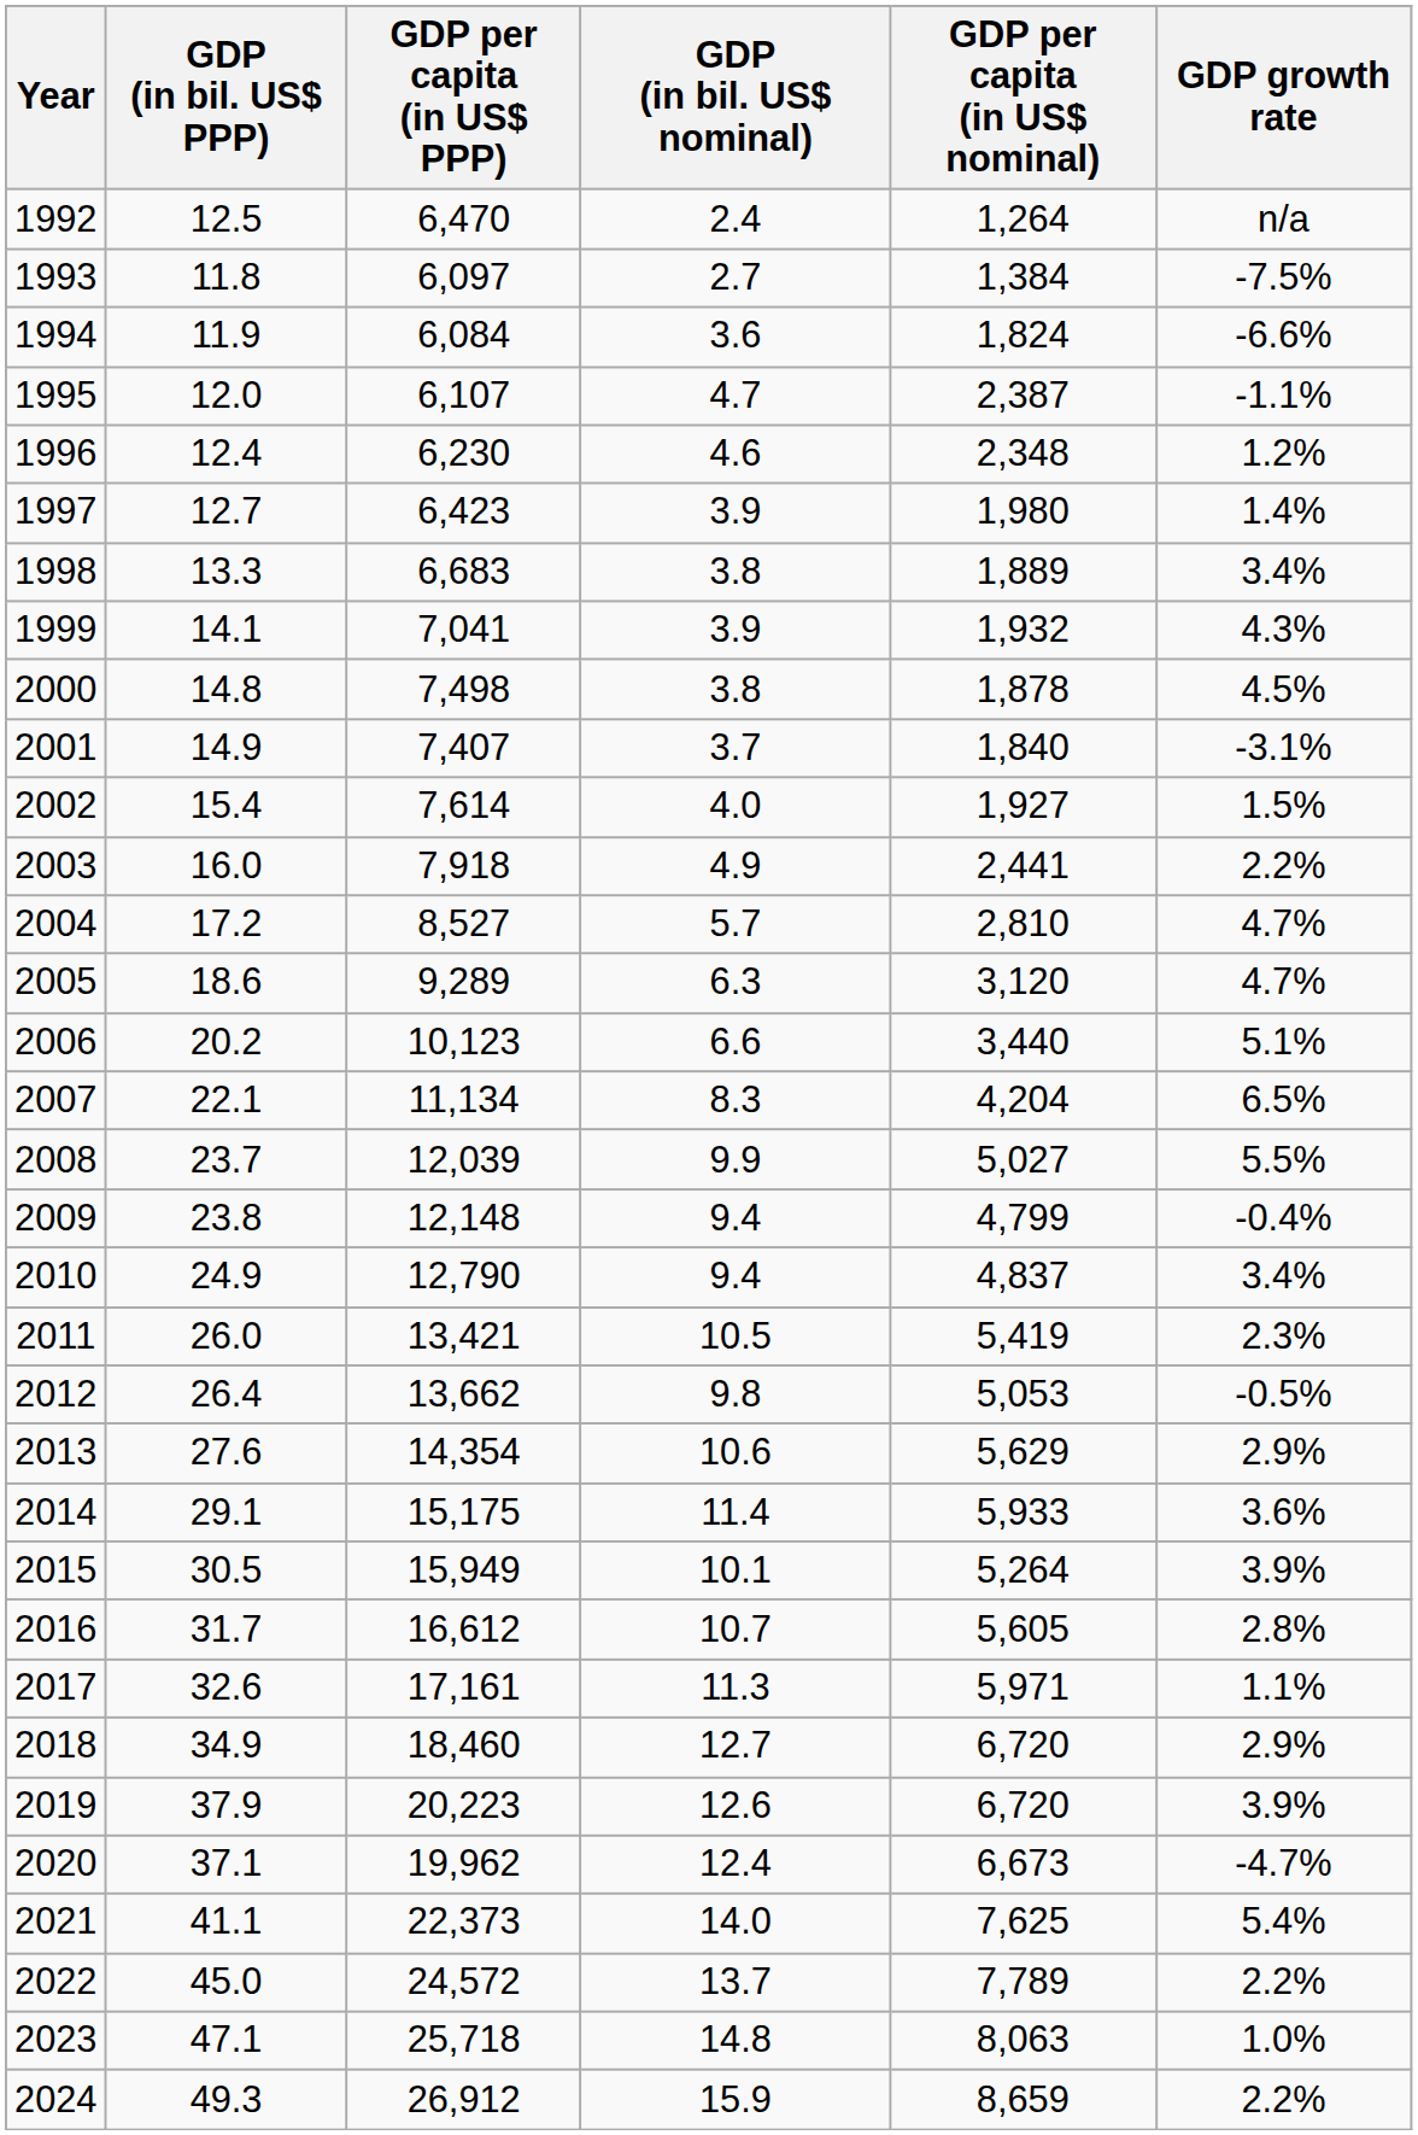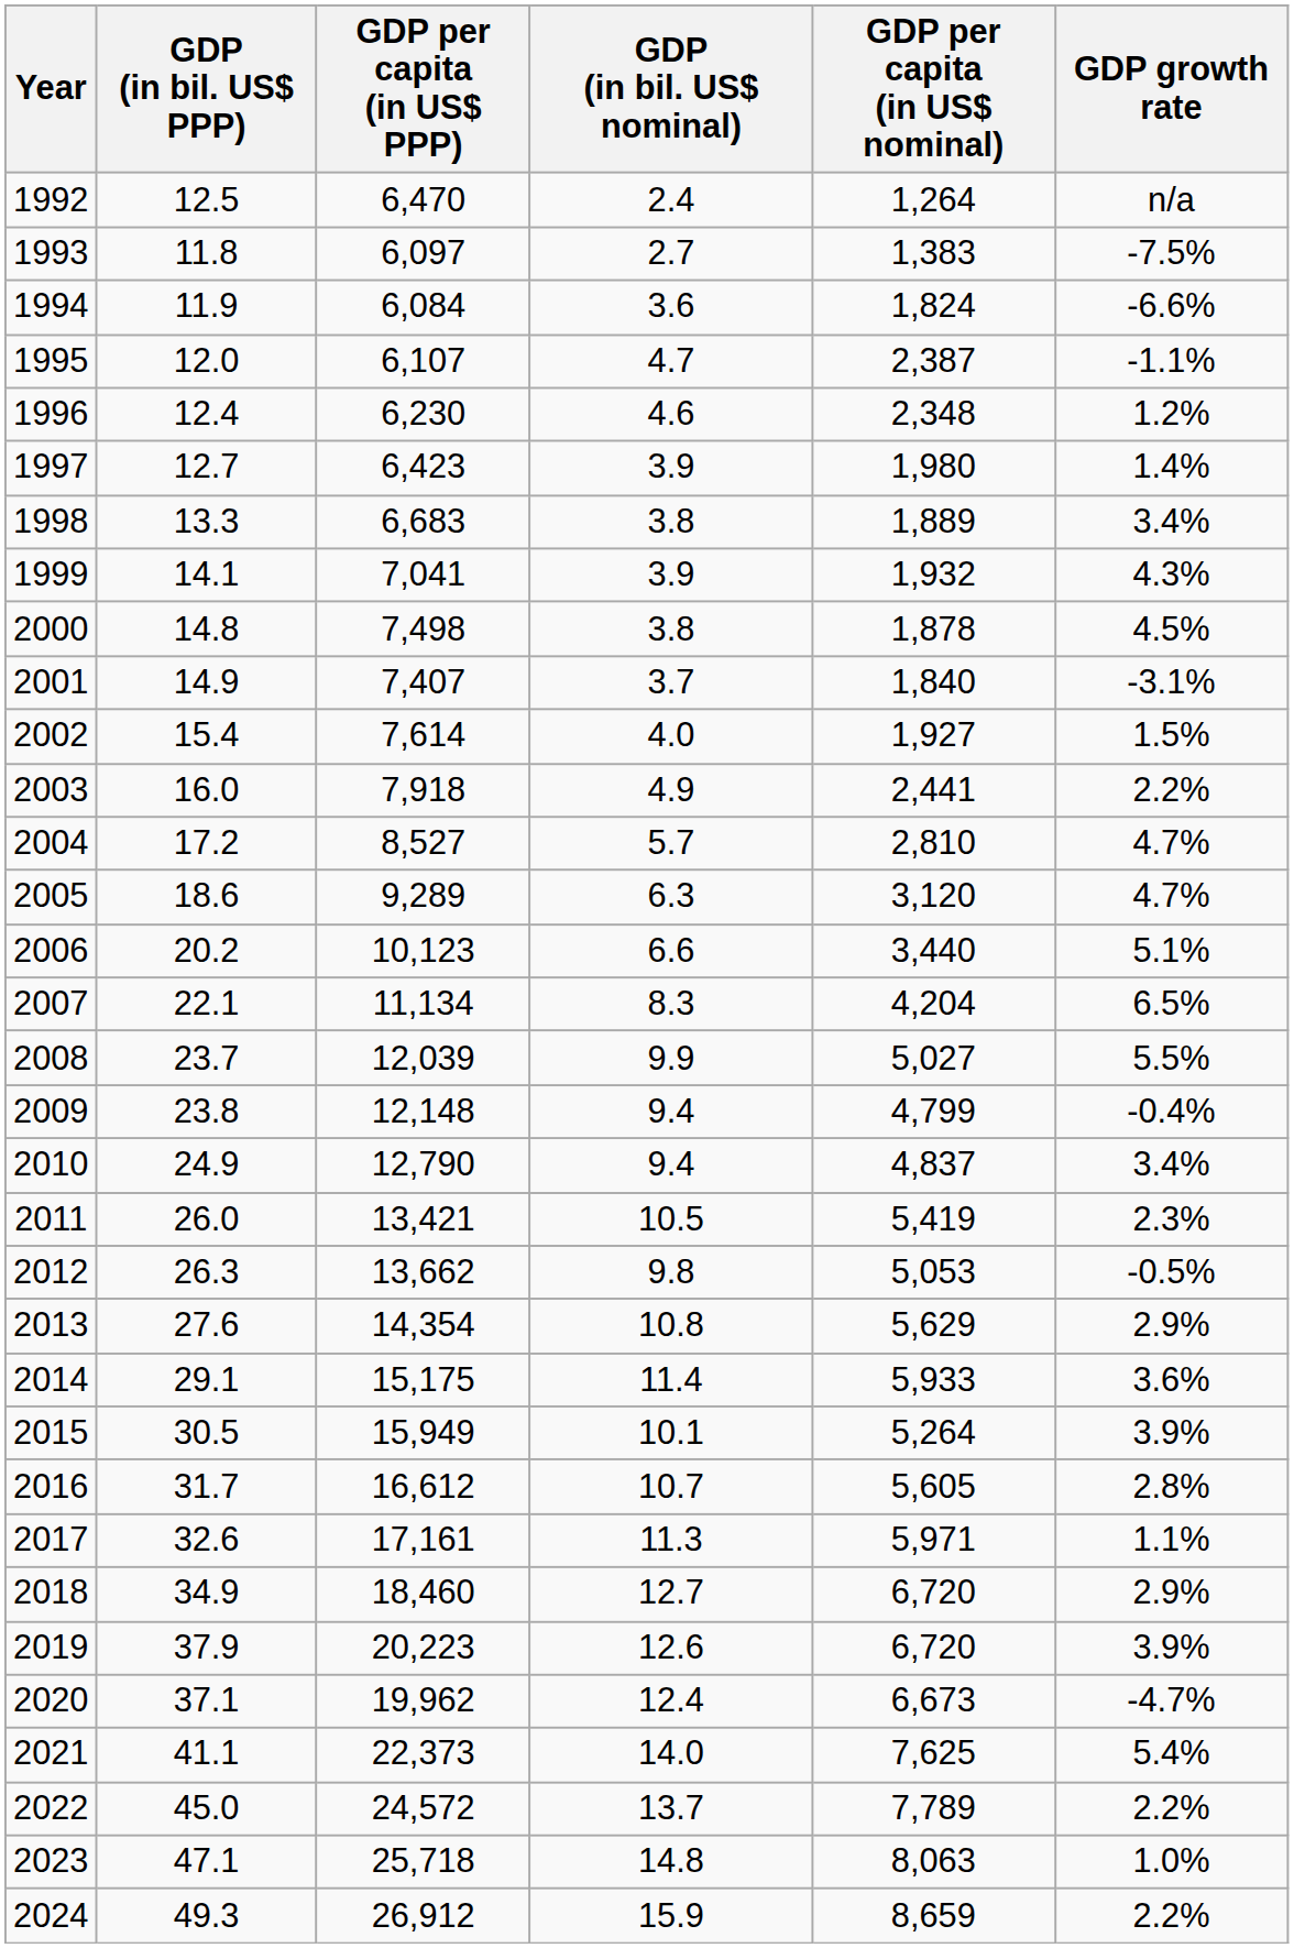1993 | GDP per capita (in US$ nominal): 1,384 -> 1,383
2012 | GDP (in bil. US$ PPP): 26.4 -> 26.3
2013 | GDP (in bil. US$ nominal): 10.6 -> 10.8
